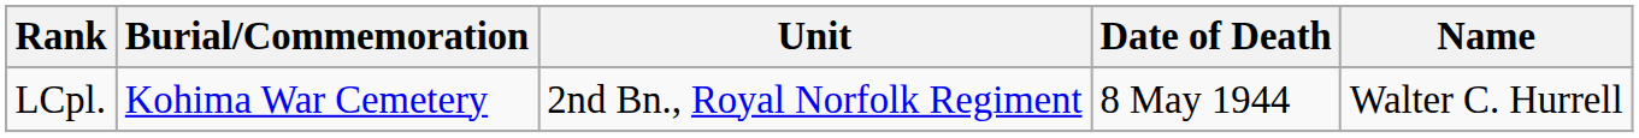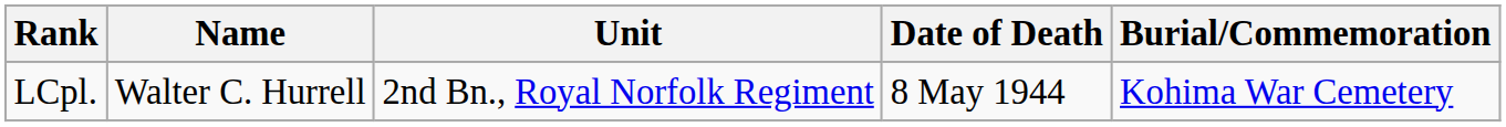columns swapped: Name <-> Burial/Commemoration
